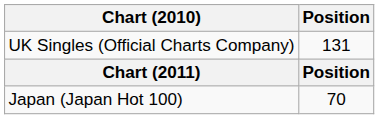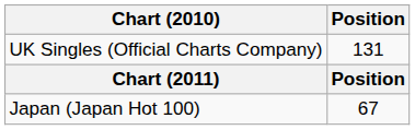Japan (Japan Hot 100) | Position: 70 -> 67
